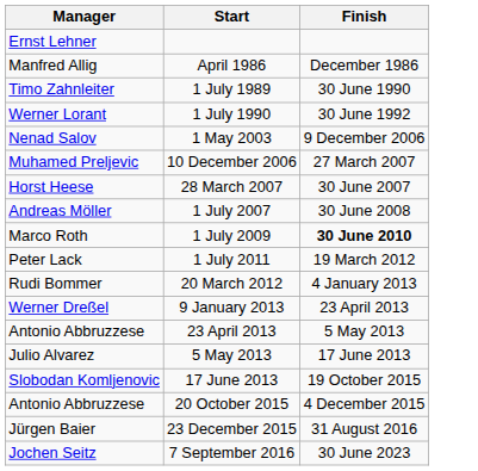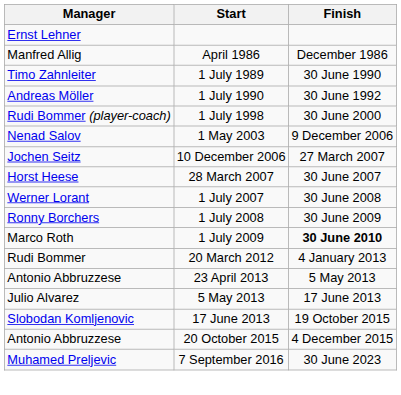1 July 1990 | Manager: Werner Lorant -> Andreas Möller
+ row: Rudi Bommer (player-coach) | 1 July 1998 | 30 June 2000
10 December 2006 | Manager: Muhamed Preljevic -> Jochen Seitz
1 July 2007 | Manager: Andreas Möller -> Werner Lorant
+ row: Ronny Borchers | 1 July 2008 | 30 June 2009
- row: Peter Lack | 1 July 2011 | 19 March 2012
- row: Werner Dreßel | 9 January 2013 | 23 April 2013
- row: Jürgen Baier | 23 December 2015 | 31 August 2016
7 September 2016 | Manager: Jochen Seitz -> Muhamed Preljevic
